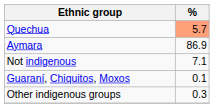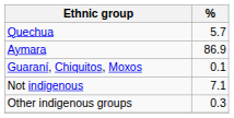Quechua | %: lightsalmon background -> no background
rows swapped: Guaraní, Chiquitos, Moxos <-> Not indigenous
